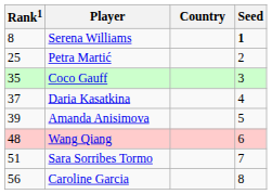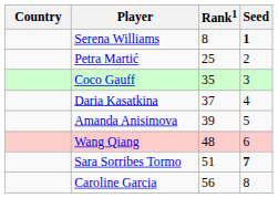columns swapped: Country <-> Rank1
Sara Sorribes Tormo | Seed: normal -> bold
